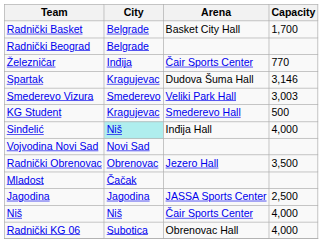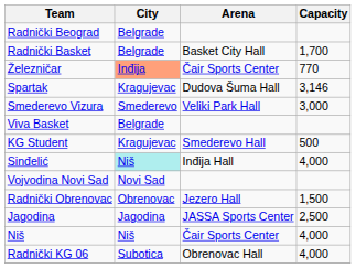rows swapped: Radnički Beograd <-> Radnički Basket
Železničar | City: no background -> lightsalmon background
Smederevo Vizura | Capacity: 3,003 -> 3,000
+ row: Viva Basket | Belgrade
Radnički Obrenovac | Capacity: 3,500 -> 1,500
- row: Mladost | Čačak
